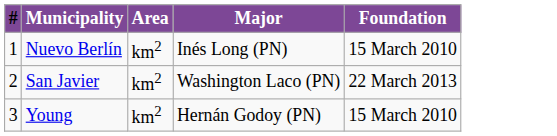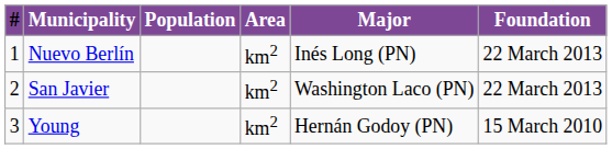+ column: Population
Nuevo Berlín | Foundation: 15 March 2010 -> 22 March 2013
